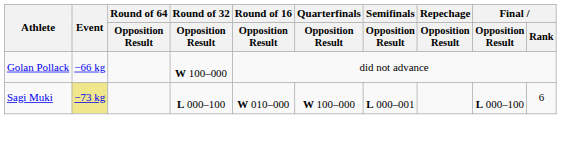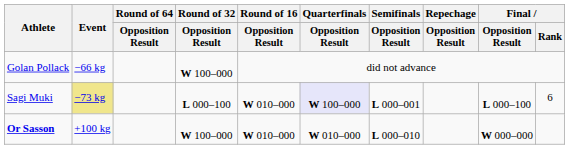Sagi Muki | Quarterfinals / Opposition Result: no background -> lavender background
+ row: Or Sasson | +100 kg | W 100–000 | W 010–000 | W 010–000 | L 000–010 | W 000–000
